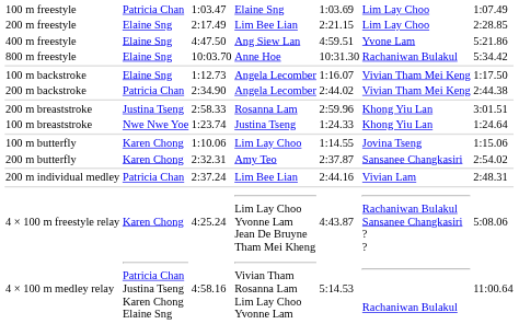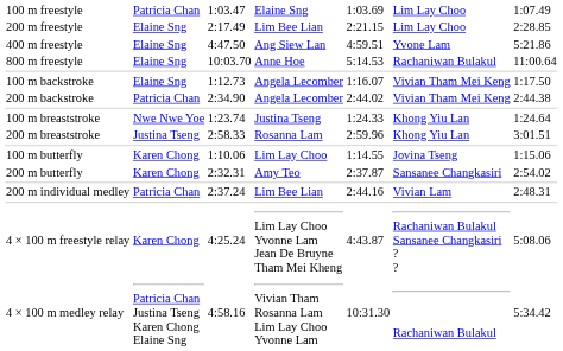800 m freestyle | column 5: 10:31.30 -> 5:14.53
800 m freestyle | column 7: 5:34.42 -> 11:00.64
rows swapped: 100 m breaststroke <-> 200 m breaststroke
4 × 100 m medley relay | column 5: 5:14.53 -> 10:31.30
4 × 100 m medley relay | column 7: 11:00.64 -> 5:34.42
